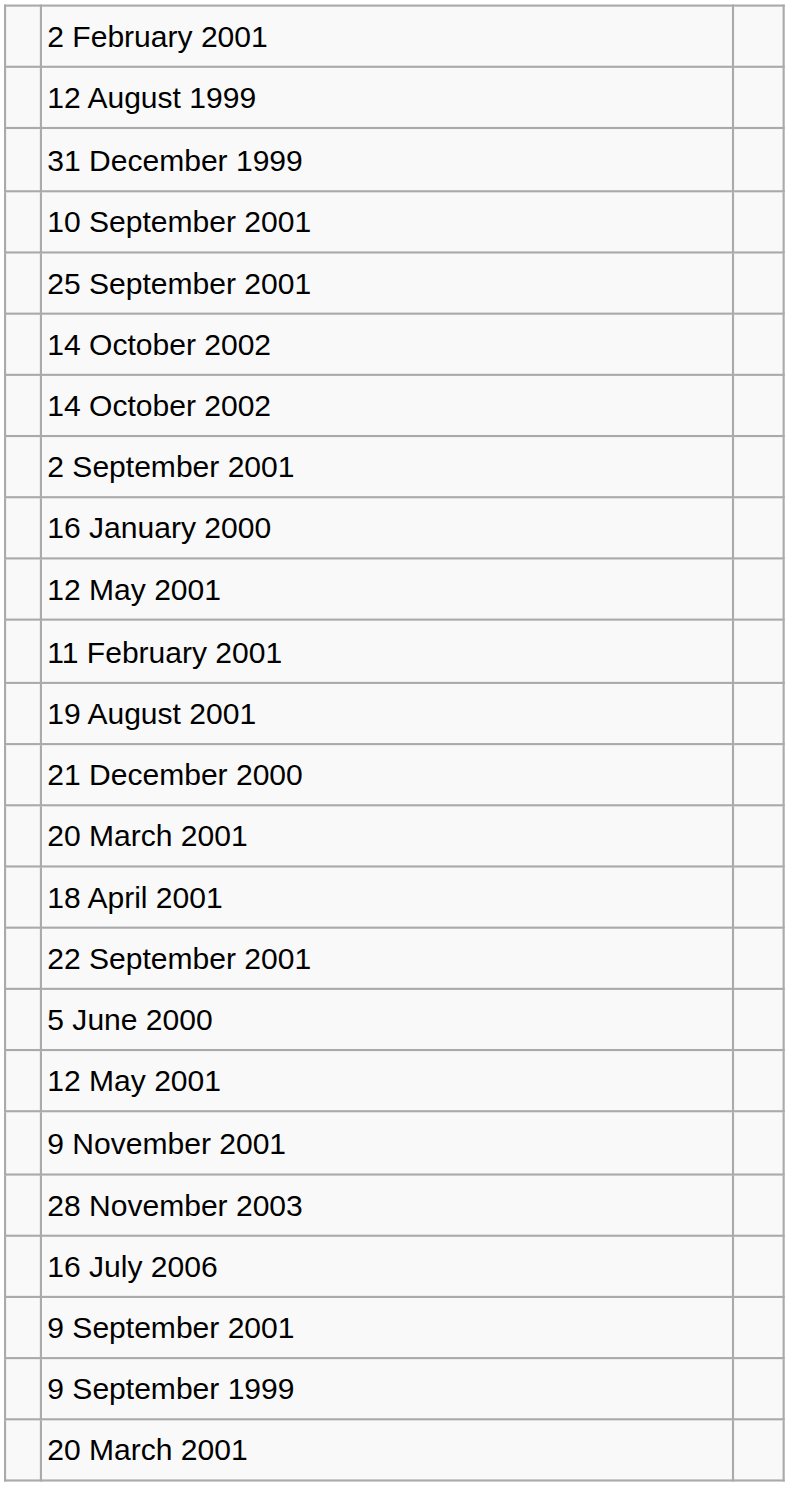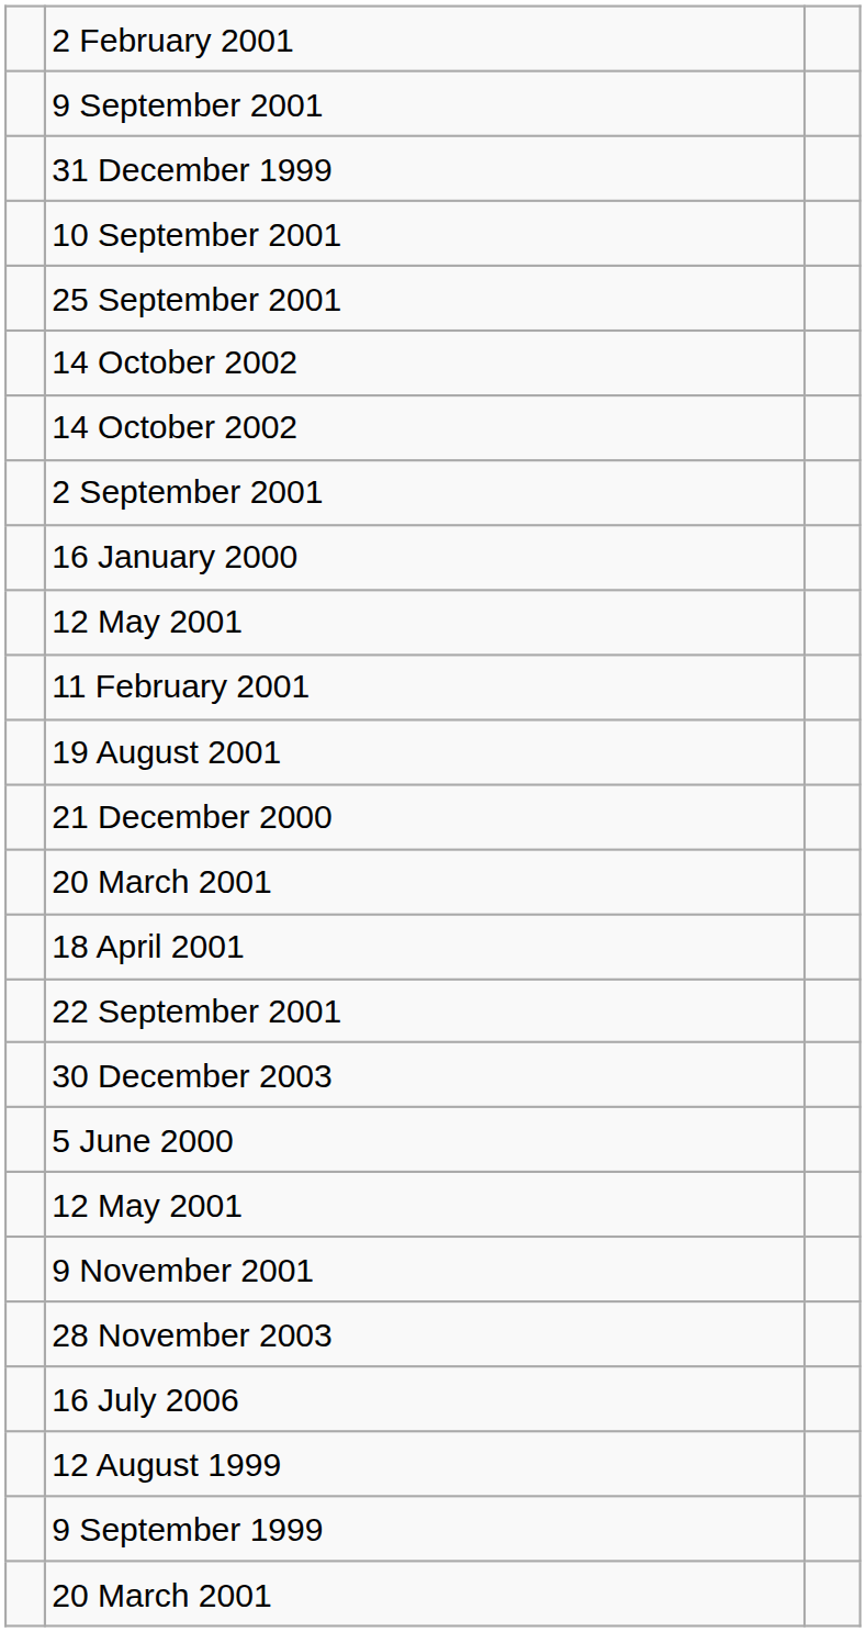rows swapped: 12 August 1999 <-> 9 September 2001
+ row: 30 December 2003
